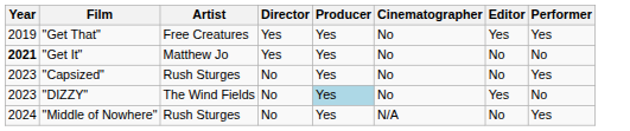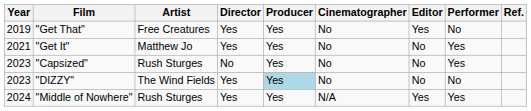+ column: Ref.
"Get That" | Performer: Yes -> No
"Get It" | Year: bold -> normal
"Get It" | Performer: No -> Yes
"DIZZY" | Director: No -> Yes
"DIZZY" | Editor: Yes -> No
"Middle of Nowhere" | Director: No -> Yes
"Middle of Nowhere" | Editor: No -> Yes
